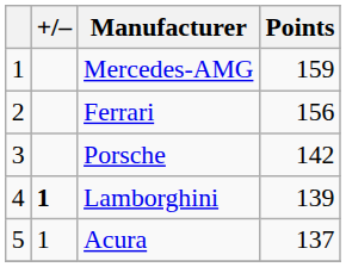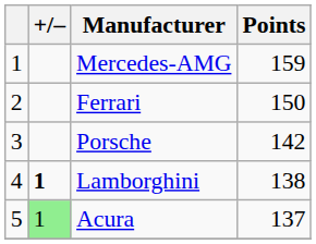Ferrari | Points: 156 -> 150
Lamborghini | Points: 139 -> 138
Acura | +/–: no background -> lightgreen background
